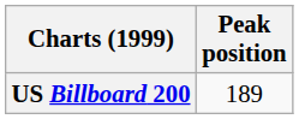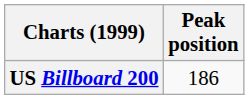US Billboard 200 | Peak position: 189 -> 186
